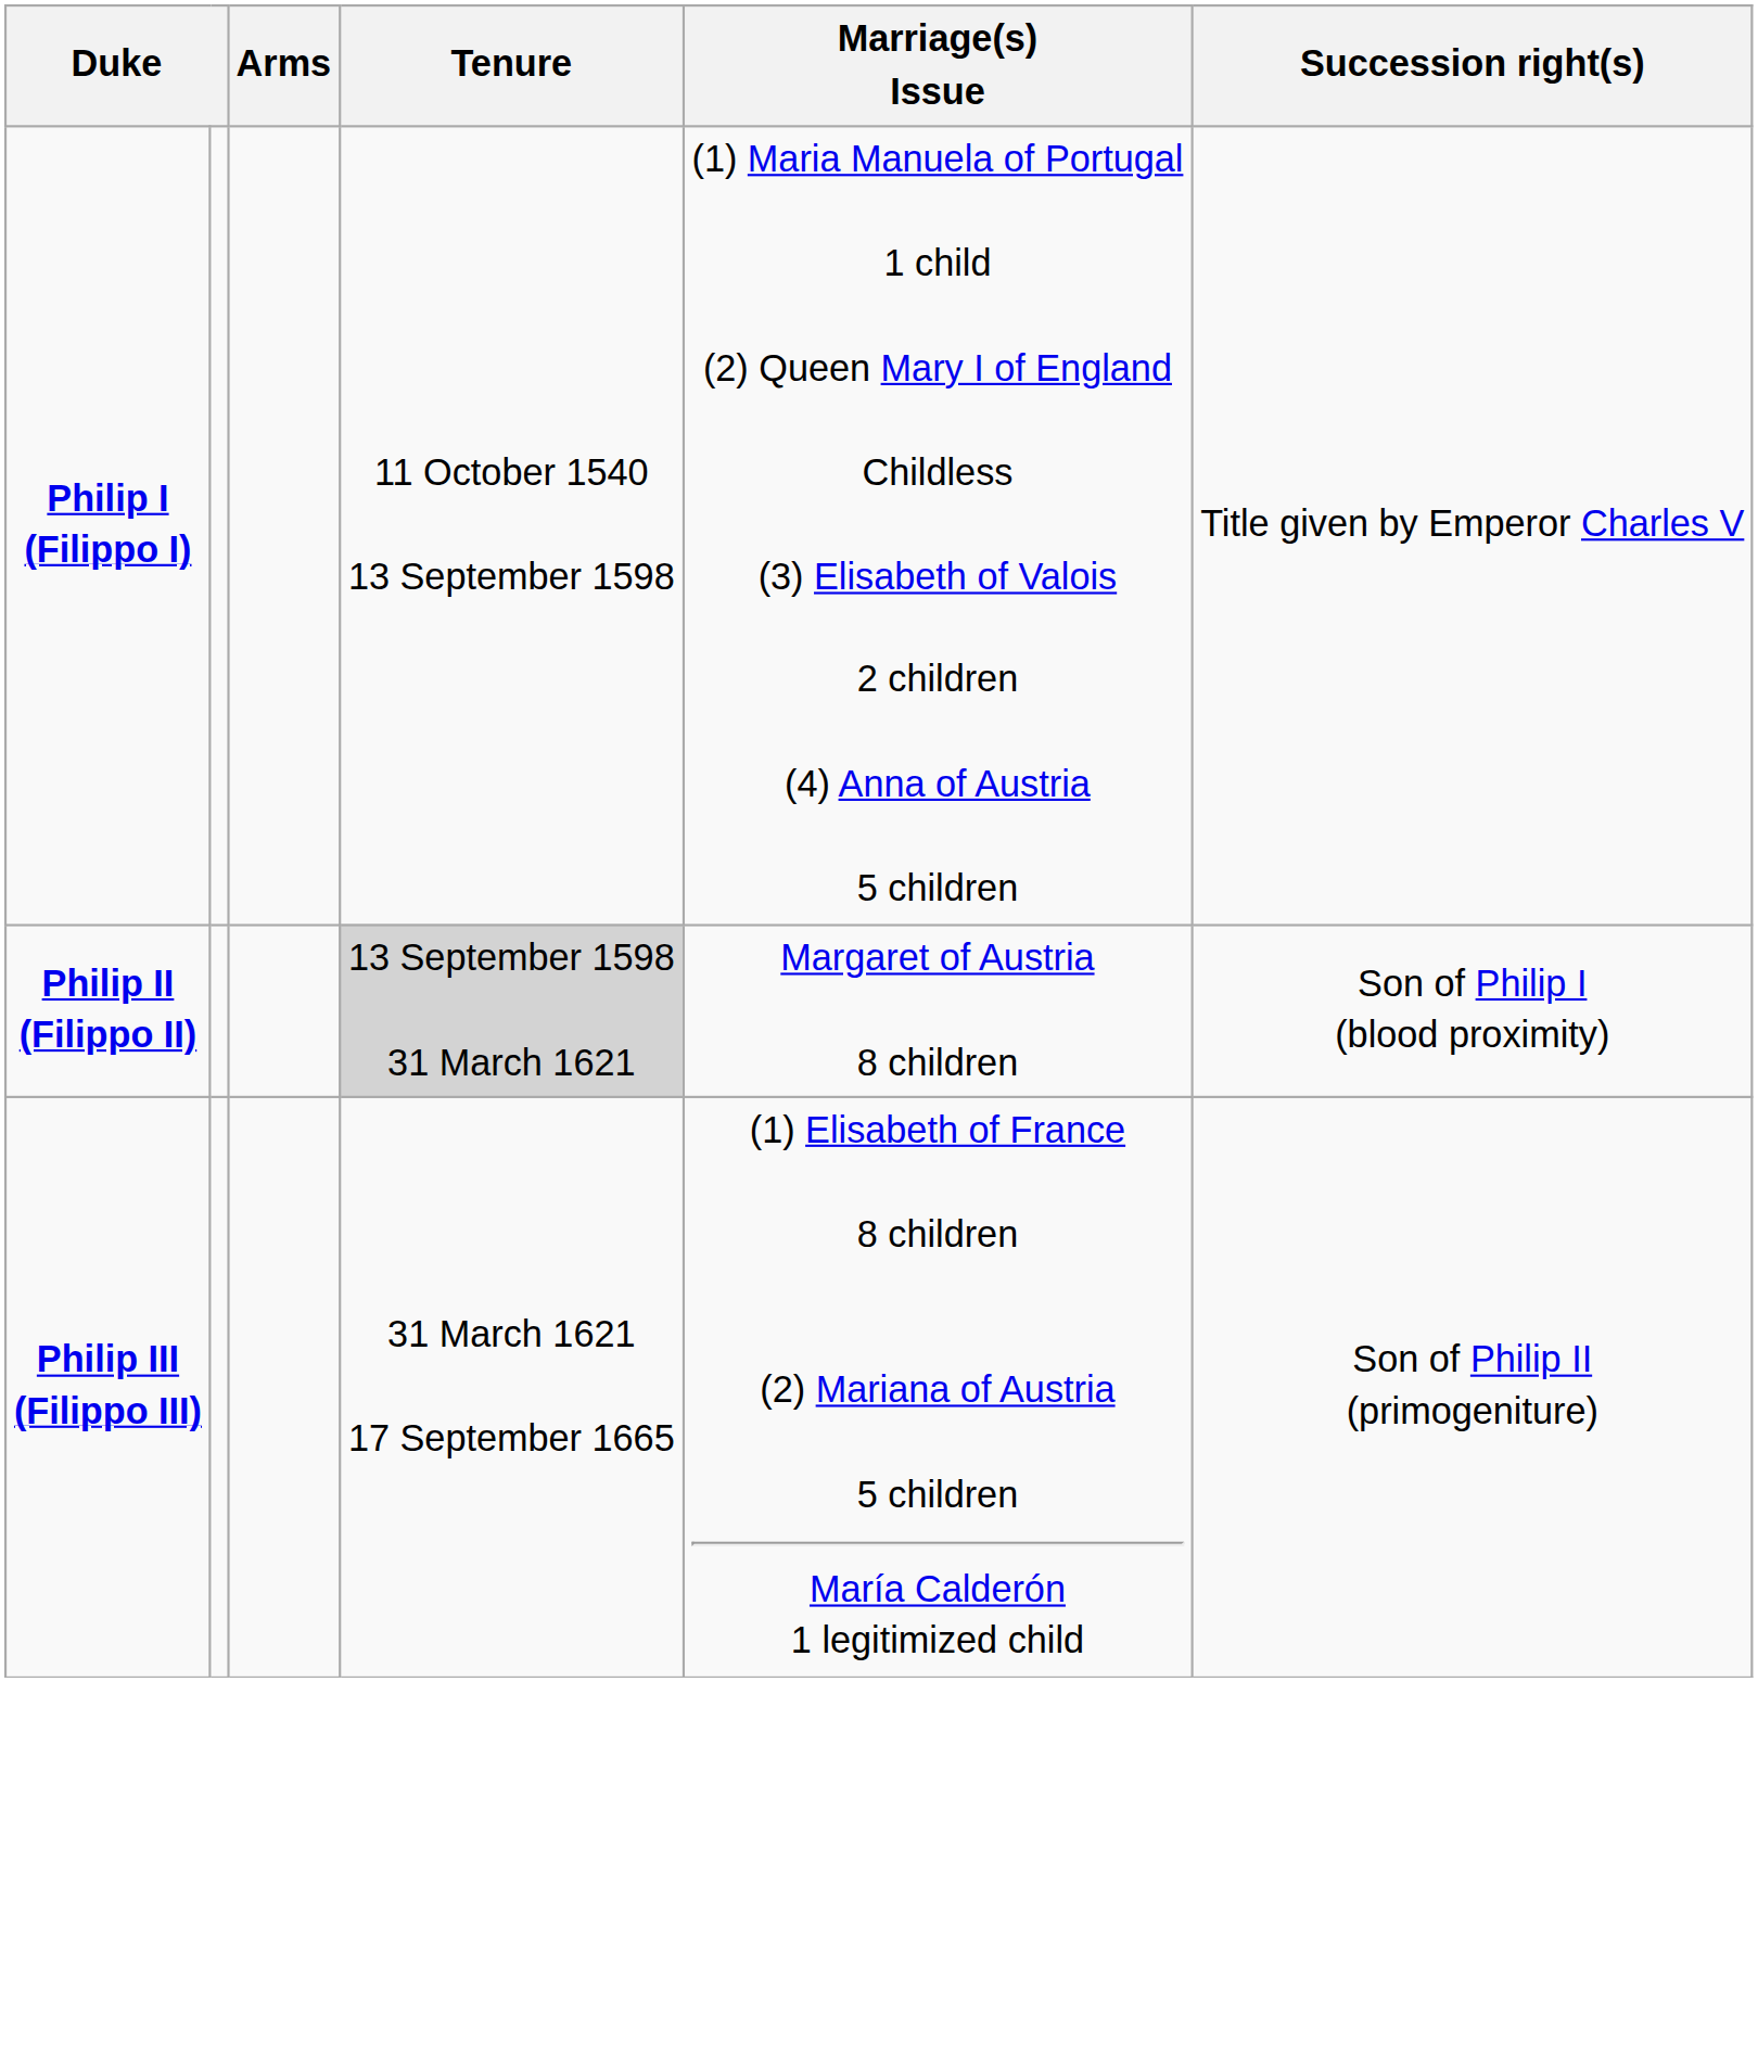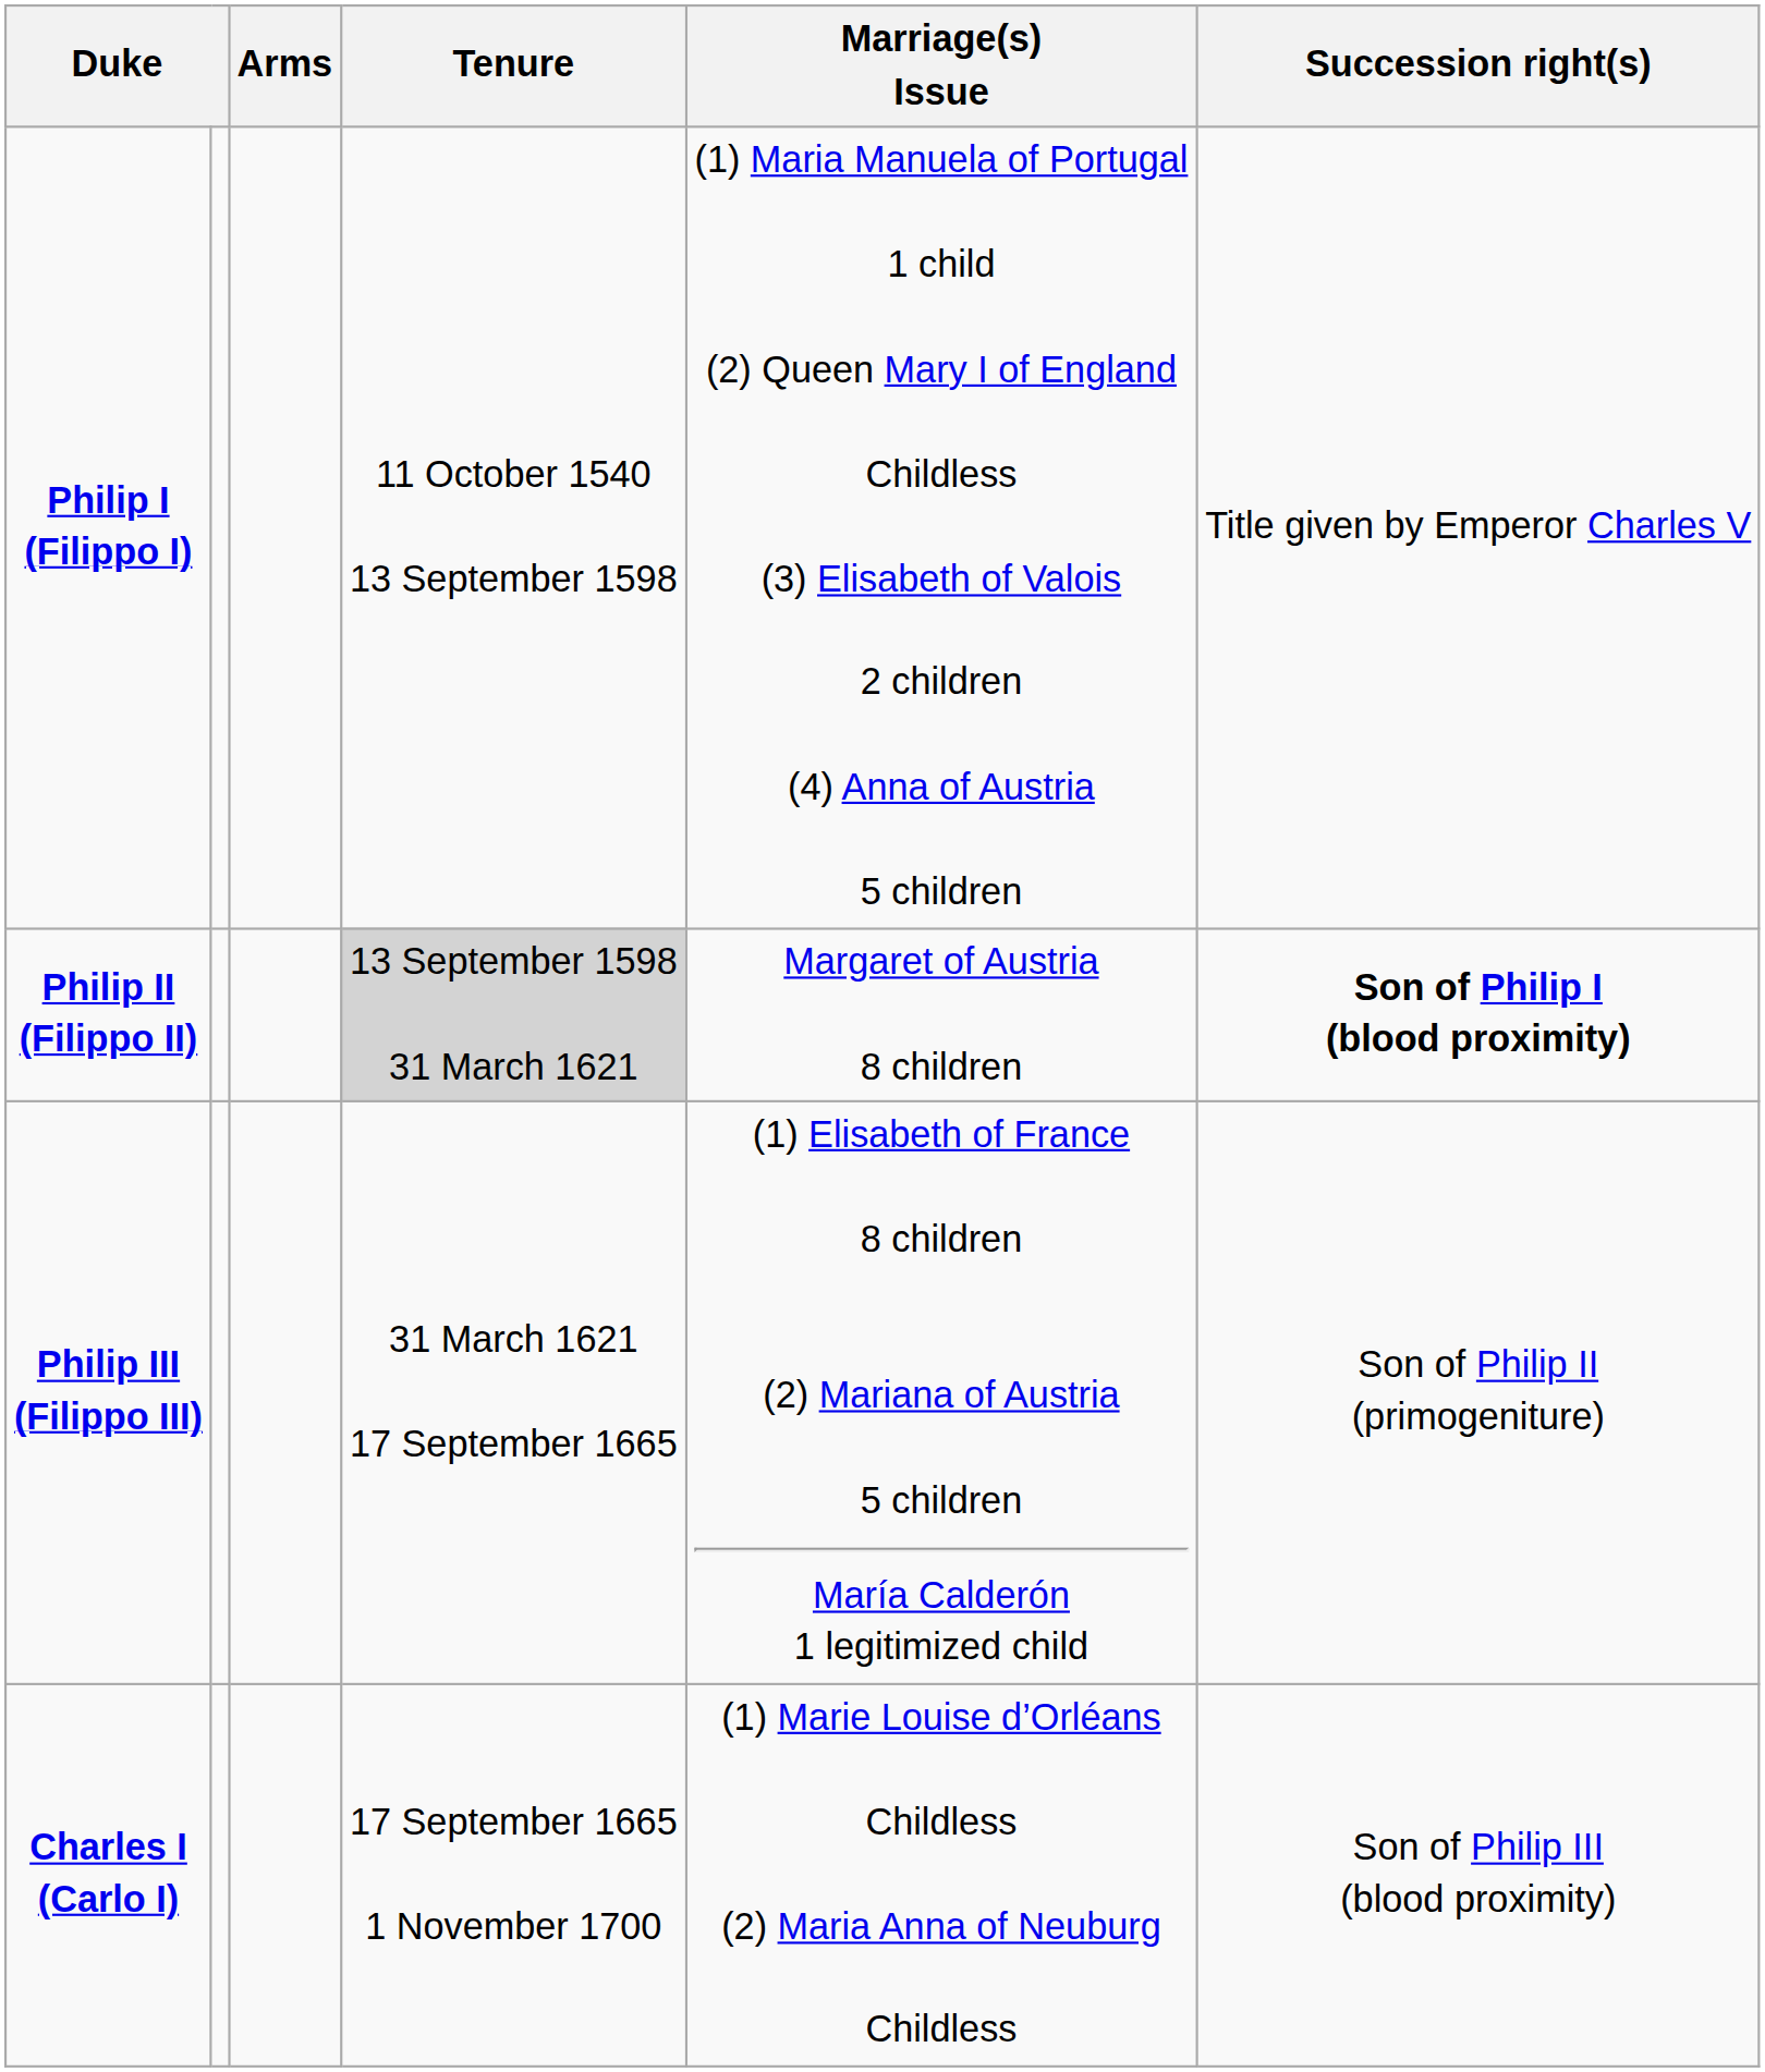Philip II (Filippo II) | Succession right(s): normal -> bold
+ row: Charles I (Carlo I) | 17 September 1665 1 November 1700 | (1) Marie Louise d’Orléans Childless (2) Maria Anna of Neuburg Childless | Son of Philip III (blood proximity)
